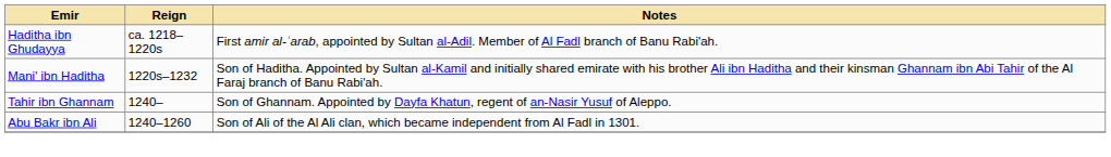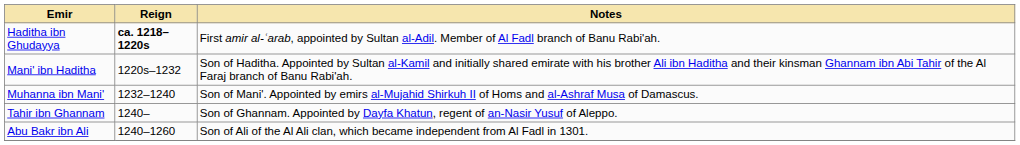Haditha ibn Ghudayya | Reign: normal -> bold
+ row: Muhanna ibn Mani' | 1232–1240 | Son of Mani'. Appointed by emirs al-Mujahid Shirkuh II of Homs and al-Ashraf Musa of Damascus.
